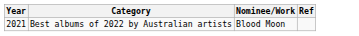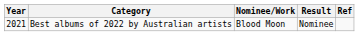+ column: Result | Nominee
